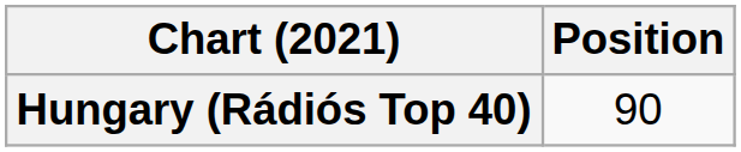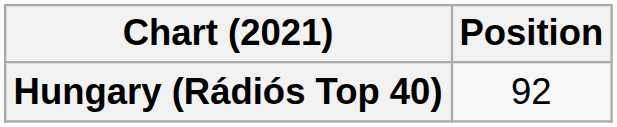Hungary (Rádiós Top 40) | Position: 90 -> 92
